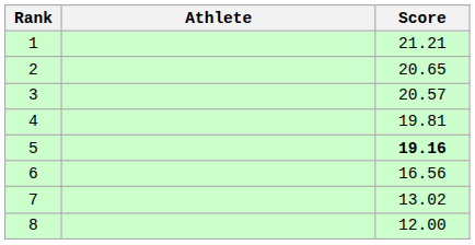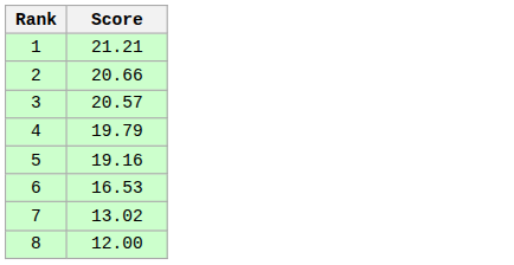- column: Athlete
2 | Score: 20.65 -> 20.66
4 | Score: 19.81 -> 19.79
5 | Score: bold -> normal
6 | Score: 16.56 -> 16.53
